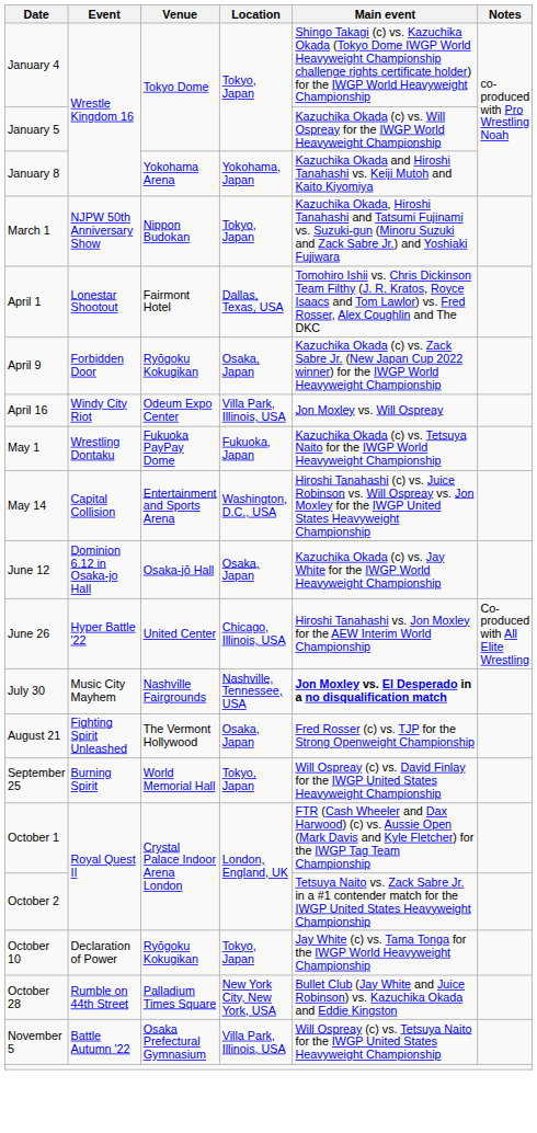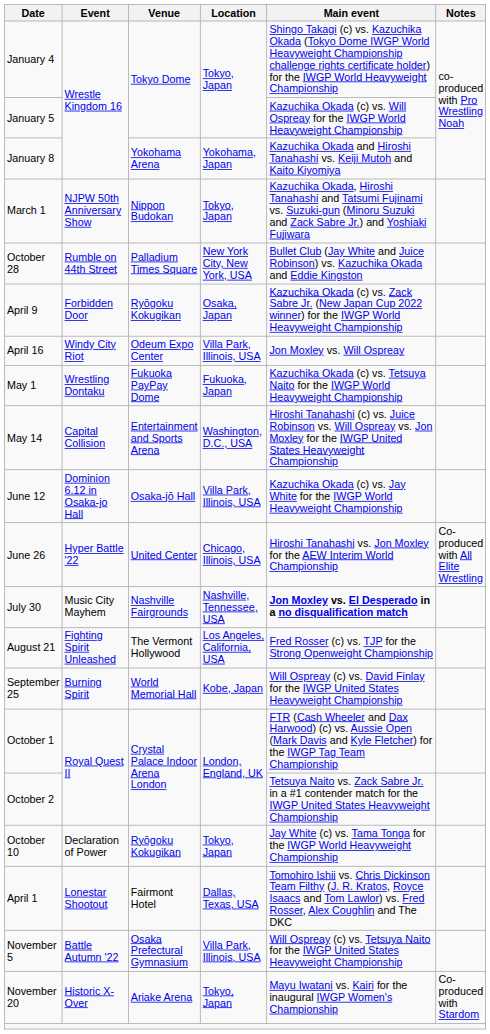rows swapped: April 1 <-> October 28
June 12 | Location: Osaka, Japan -> Villa Park, Illinois, USA
August 21 | Location: Osaka, Japan -> Los Angeles, California, USA
September 25 | Location: Tokyo, Japan -> Kobe, Japan
+ row: November 20 | Historic X-Over | Ariake Arena | Tokyo, Japan | Mayu Iwatani vs. Kairi for the inaugural IWGP Women's Championship | Co-produced with Stardom
